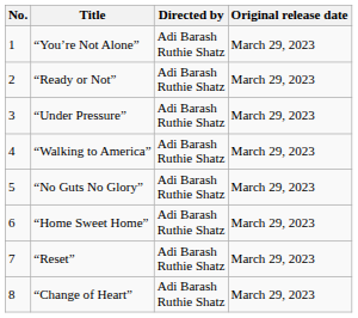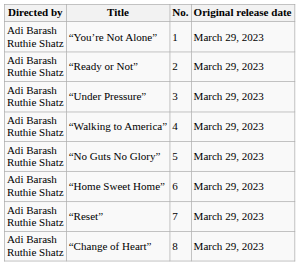columns swapped: No. <-> Directed by
